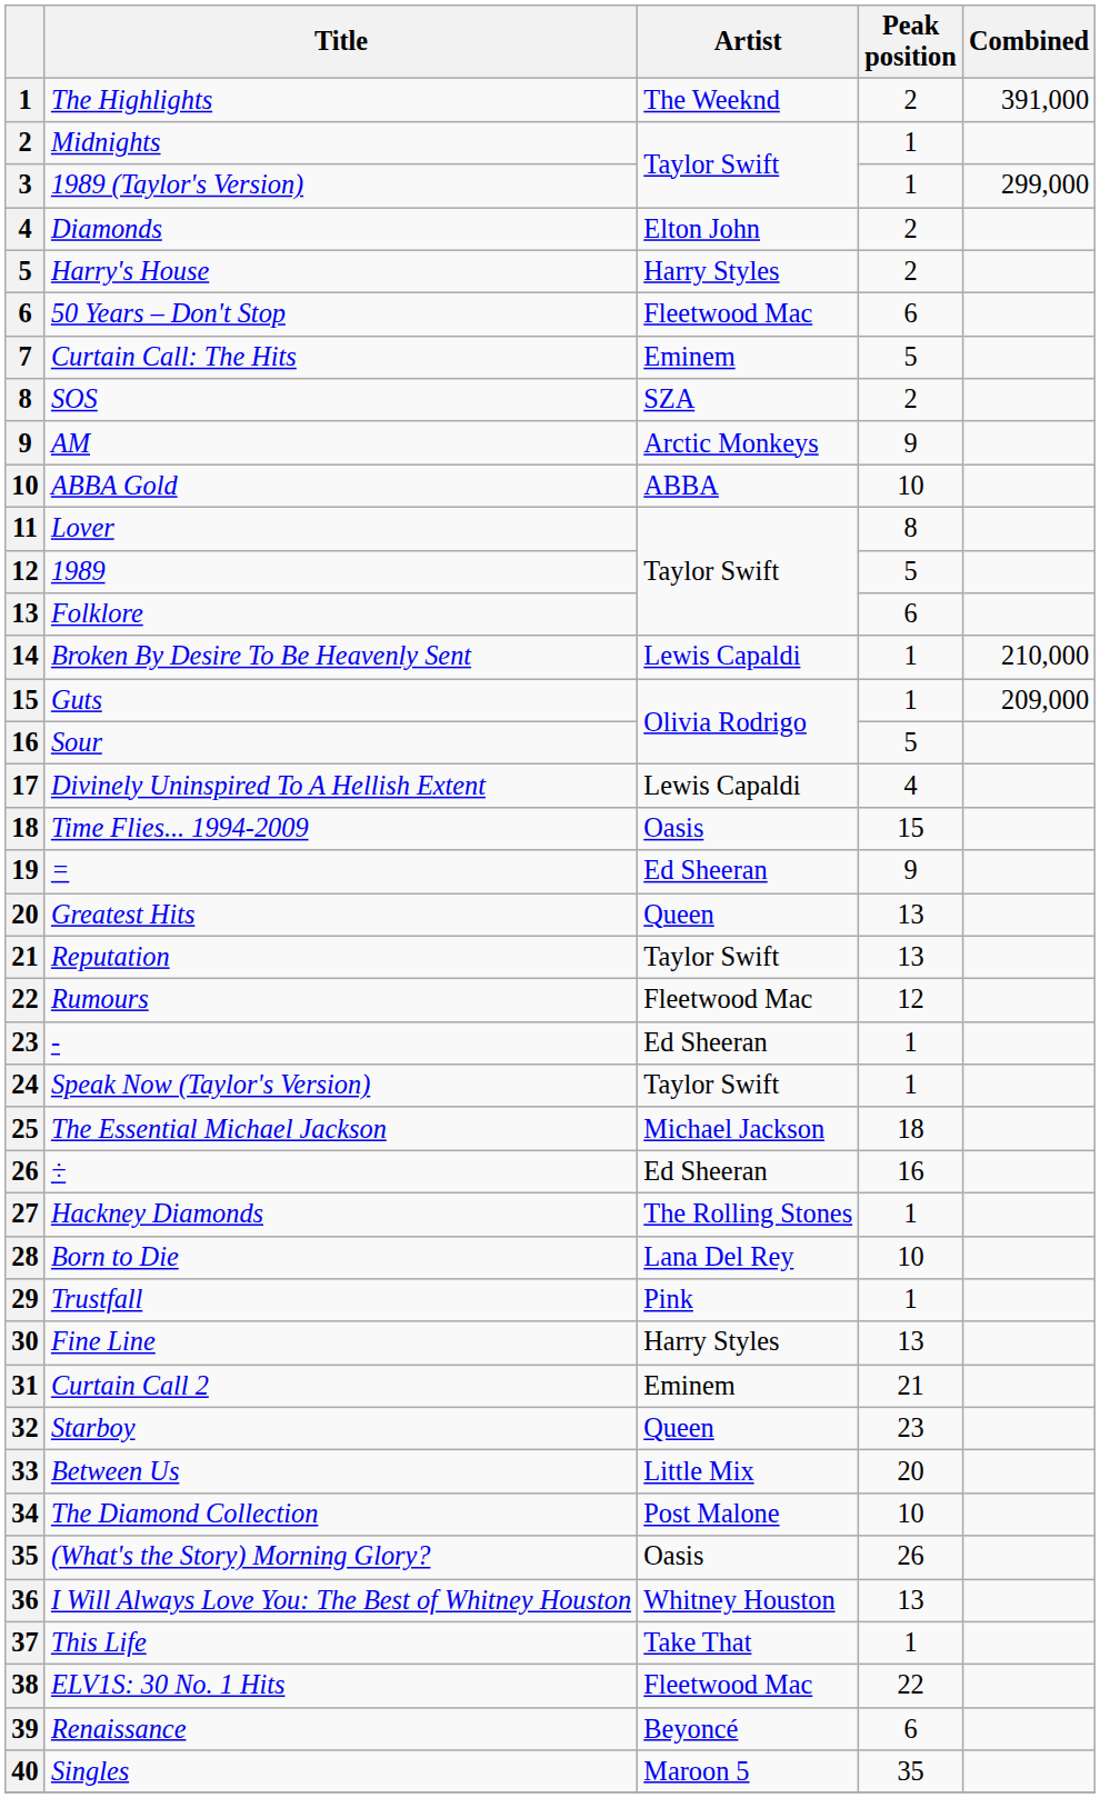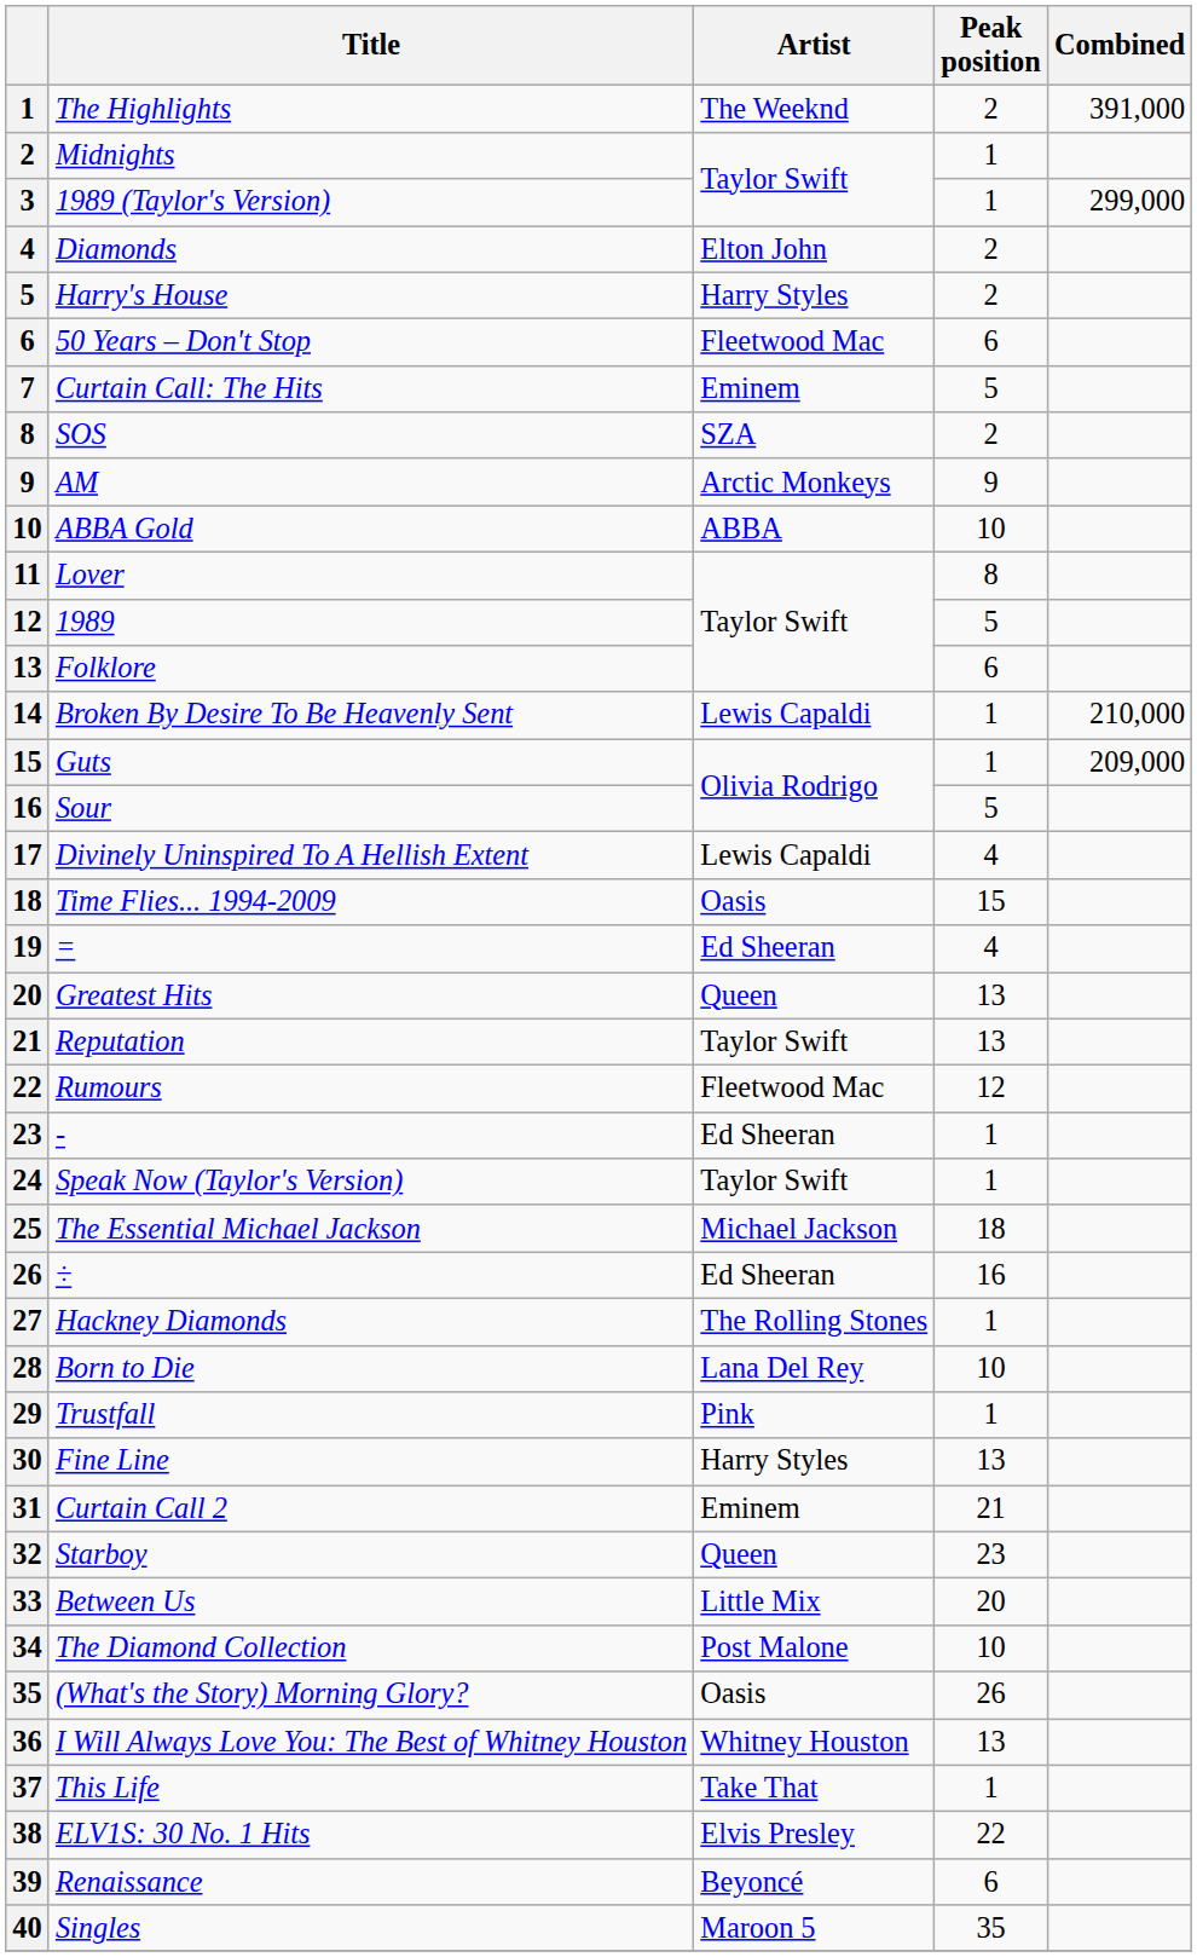= | Peak position: 9 -> 4
ELV1S: 30 No. 1 Hits | Artist: Fleetwood Mac -> Elvis Presley
